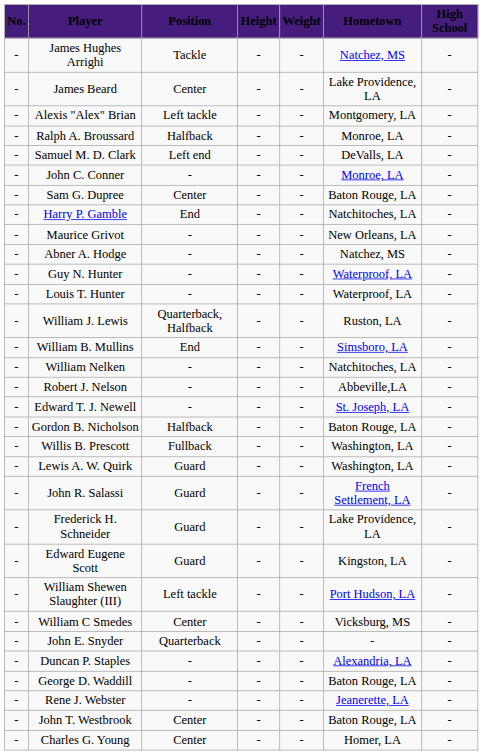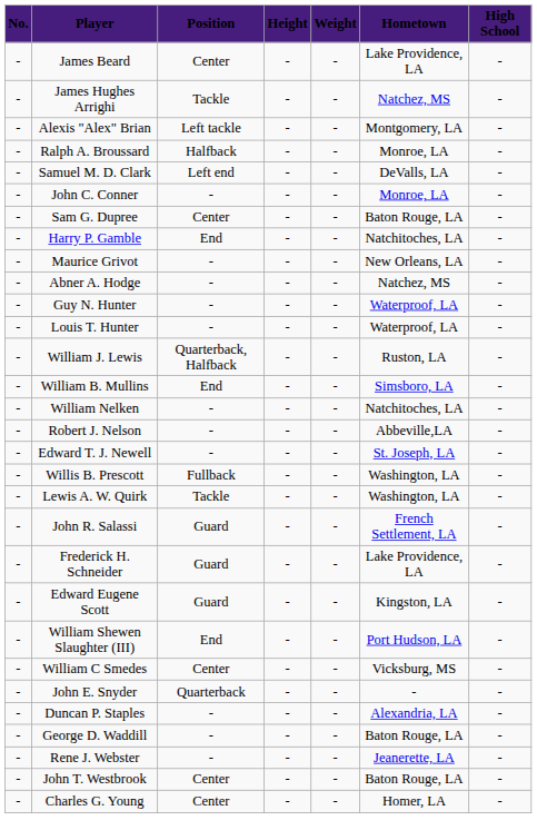rows swapped: James Hughes Arrighi <-> James Beard
- row: - | Gordon B. Nicholson | Halfback | - | - | Baton Rouge, LA | -
Lewis A. W. Quirk | Position: Guard -> Tackle
William Shewen Slaughter (III) | Position: Left tackle -> End
